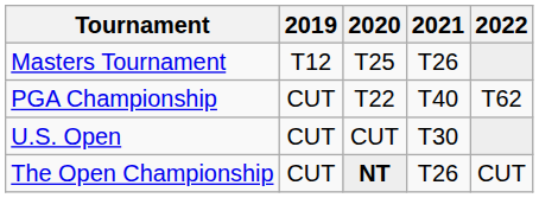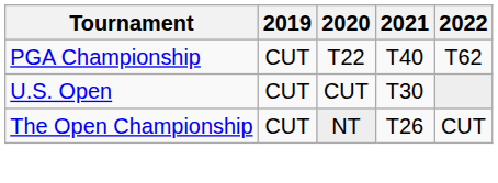- row: Masters Tournament | T12 | T25 | T26
The Open Championship | 2020: bold -> normal
